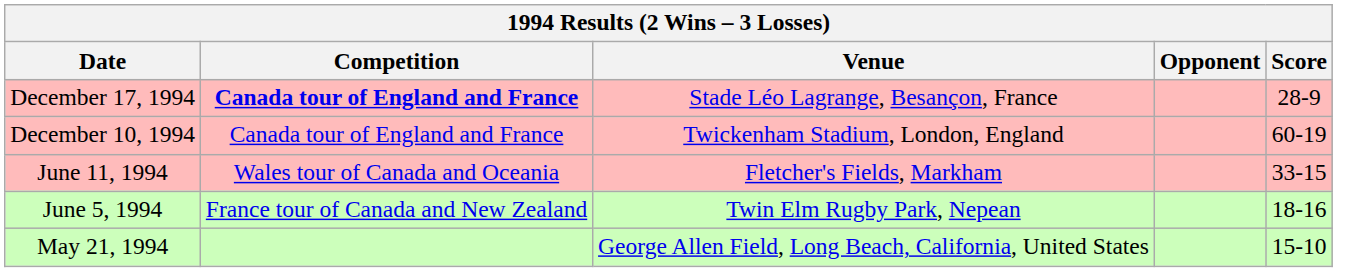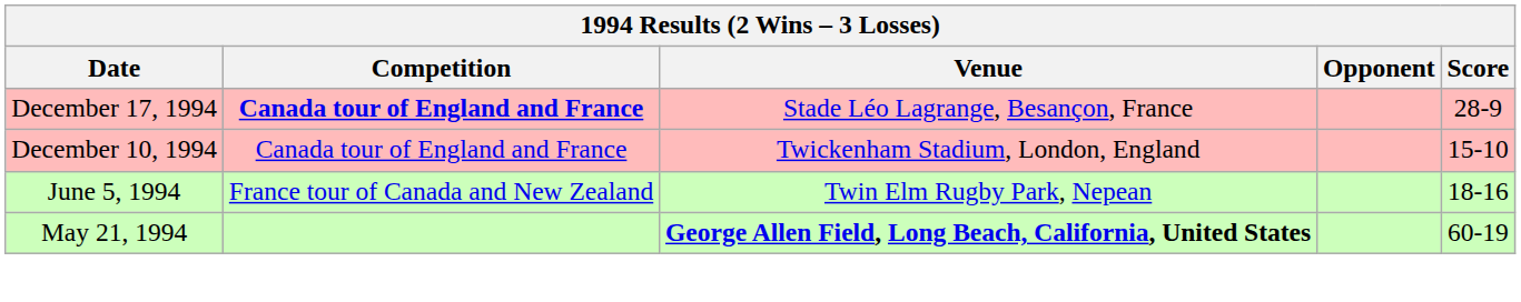December 10, 1994 | Score: 60-19 -> 15-10
- row: June 11, 1994 | Wales tour of Canada and Oceania | Fletcher's Fields, Markham | 33-15
May 21, 1994 | Venue: normal -> bold
May 21, 1994 | Score: 15-10 -> 60-19
